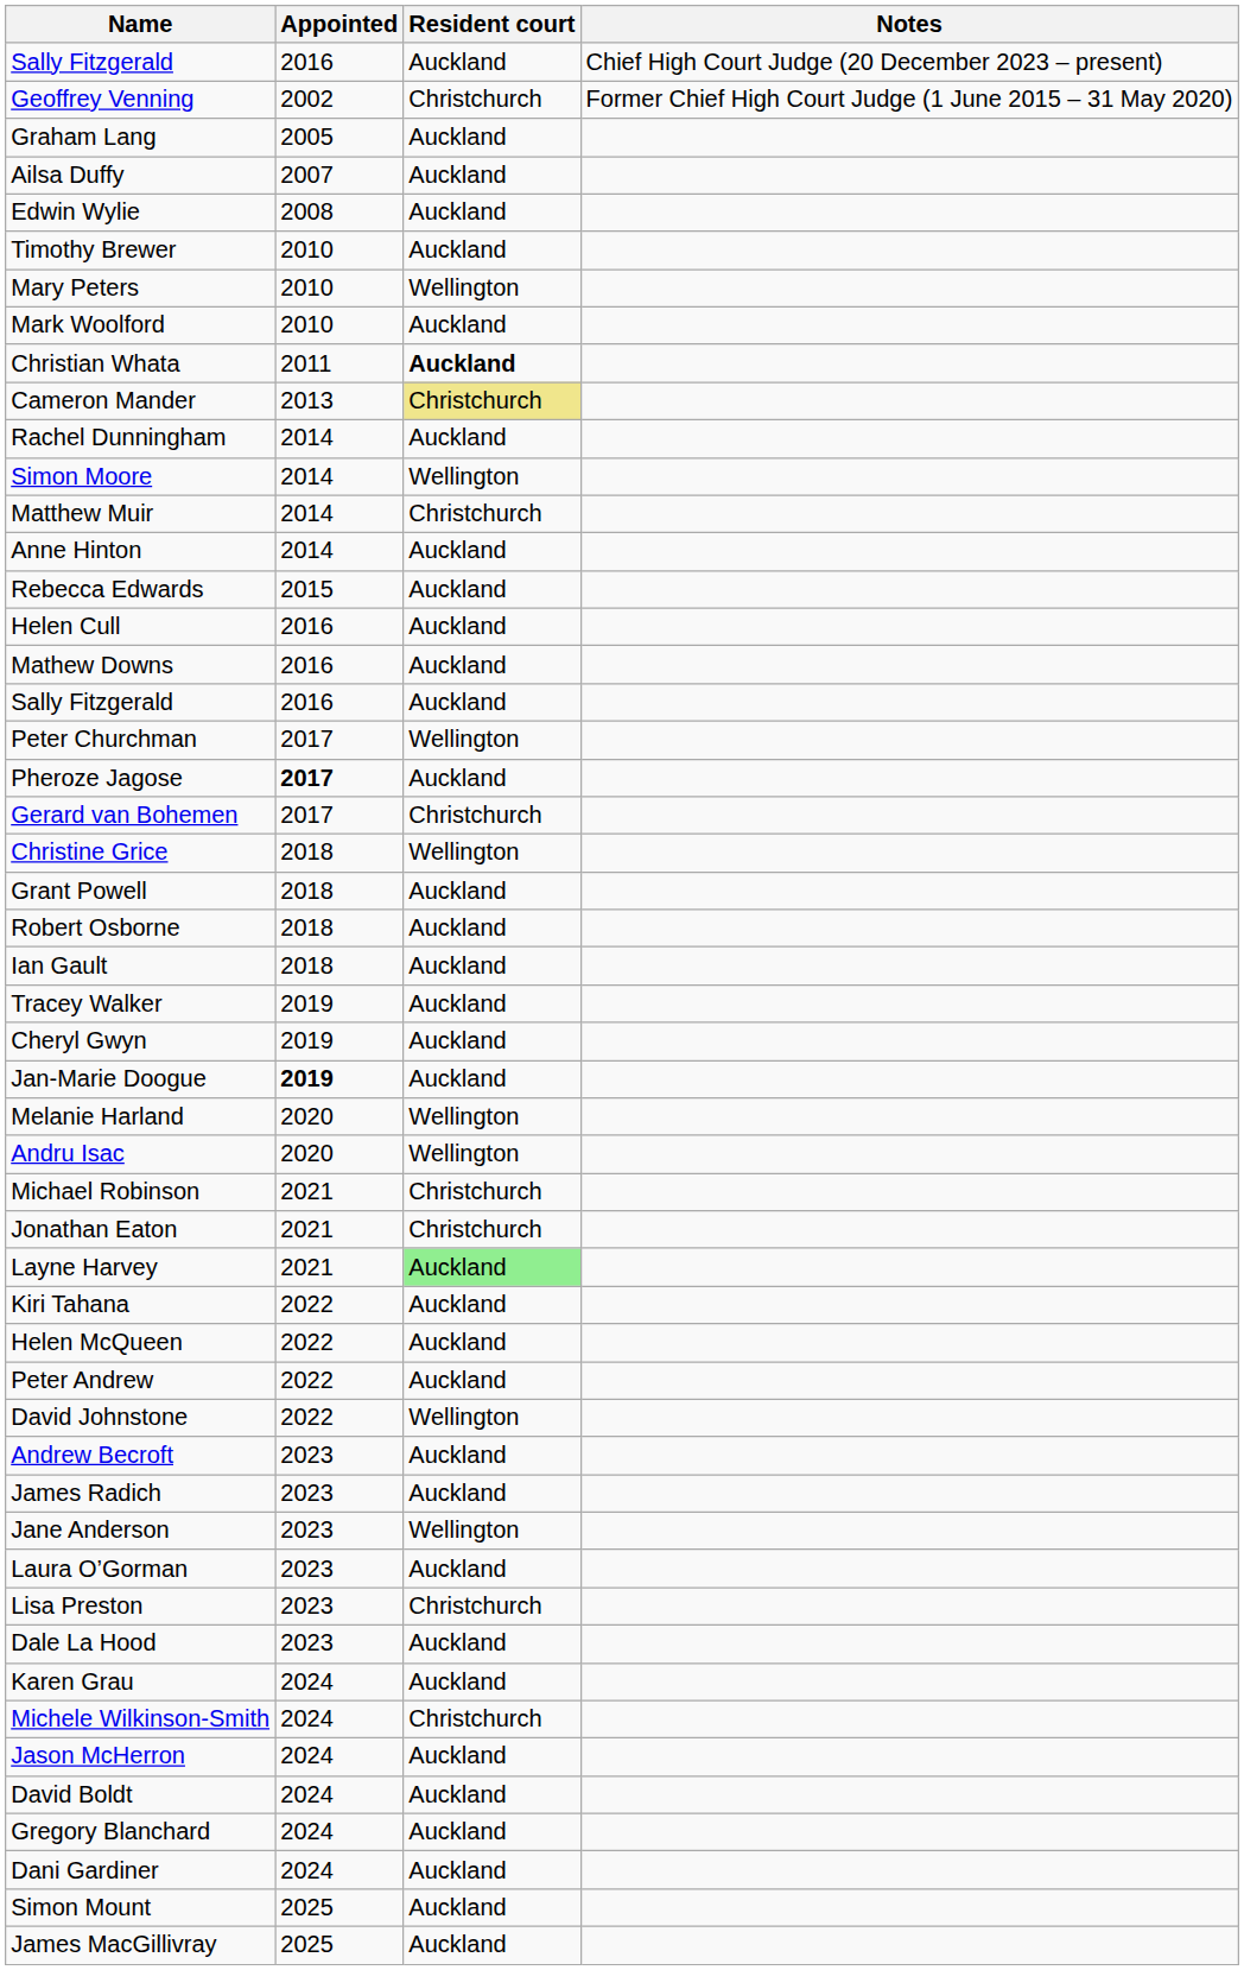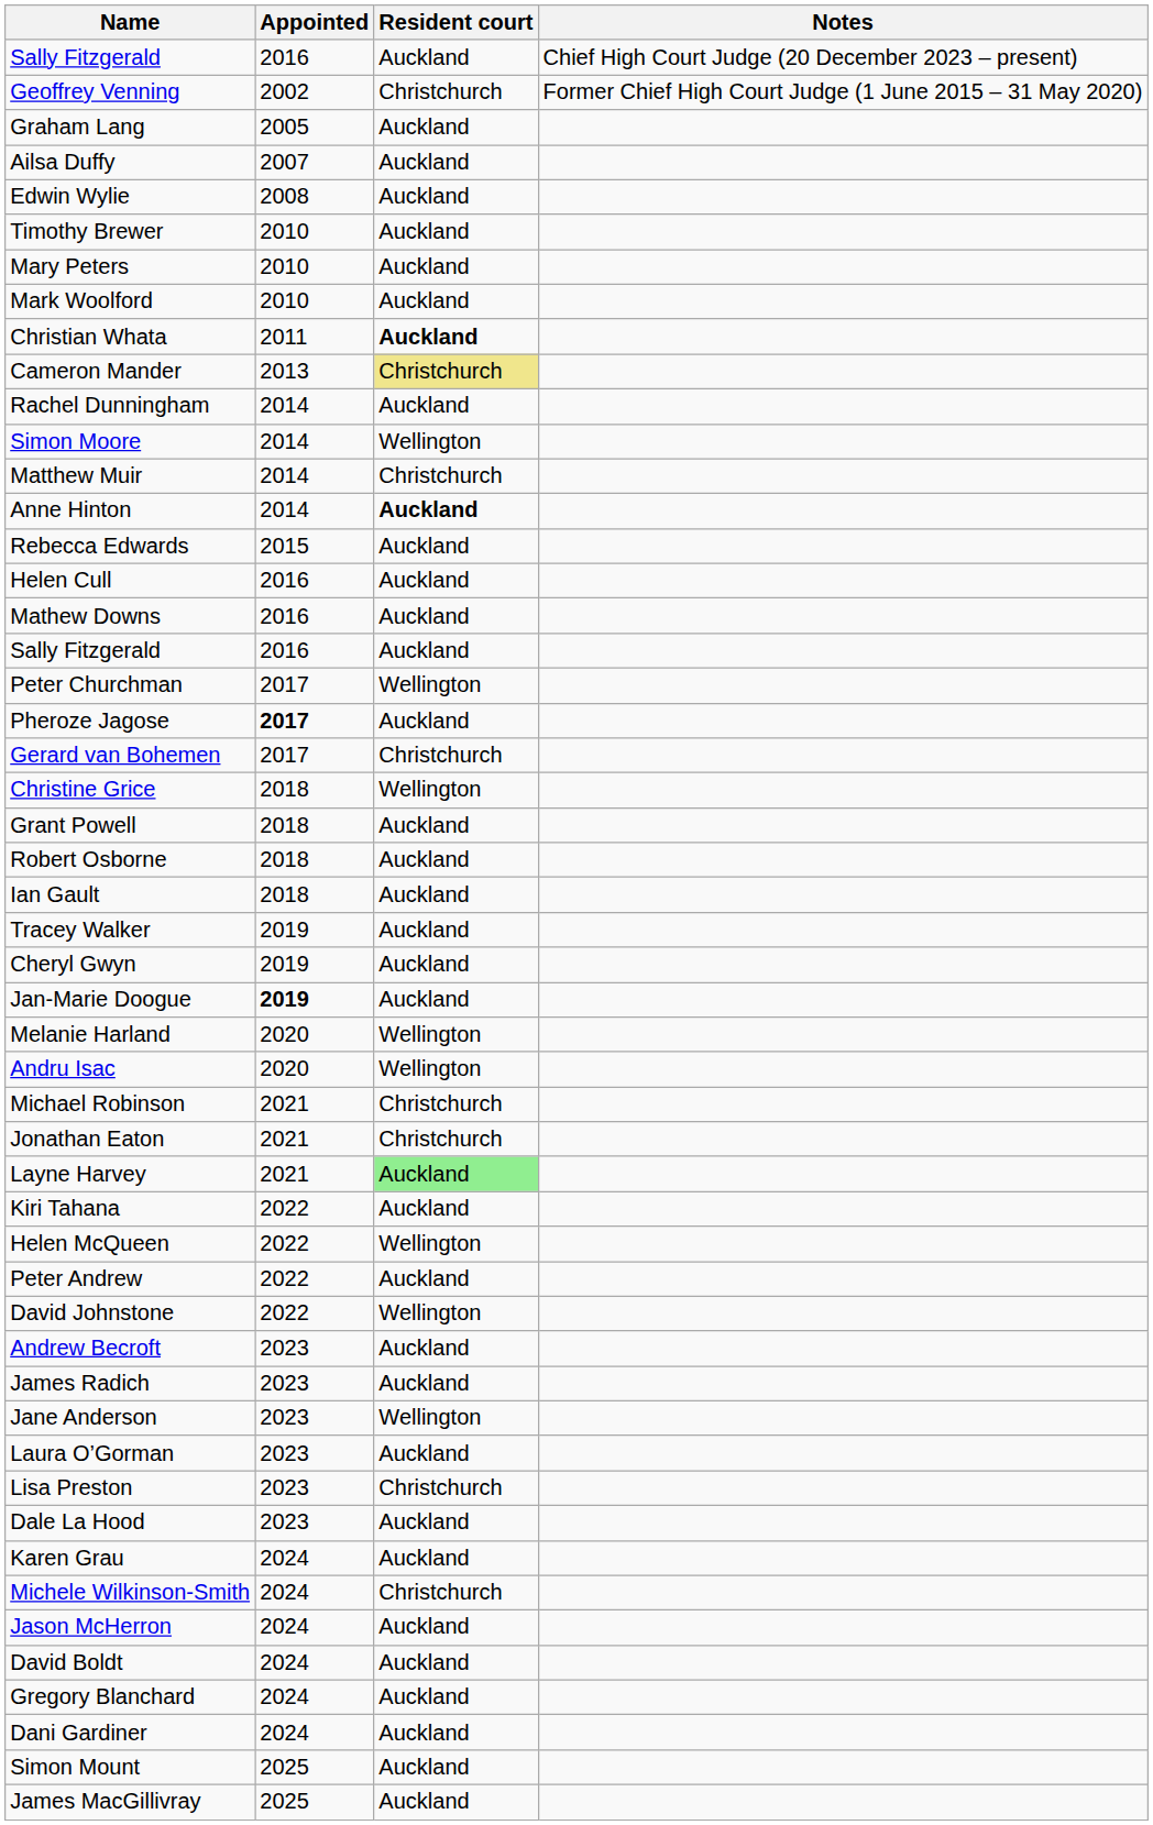Mary Peters | Resident court: Wellington -> Auckland
Anne Hinton | Resident court: normal -> bold
Helen McQueen | Resident court: Auckland -> Wellington
